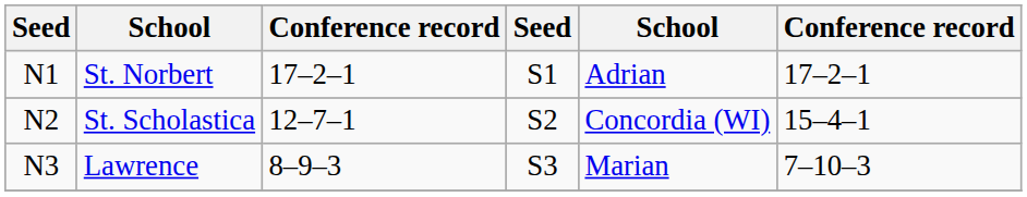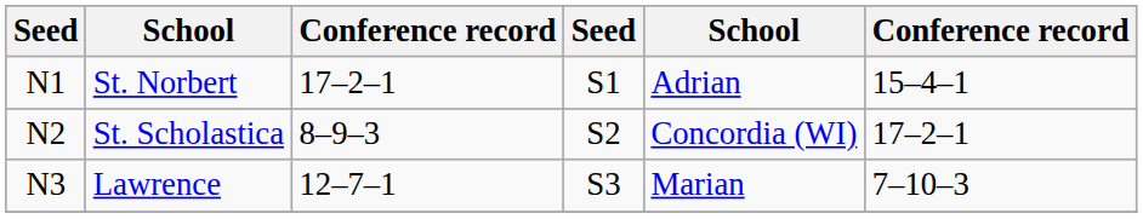St. Norbert | column 6: 17–2–1 -> 15–4–1
St. Scholastica | column 3: 12–7–1 -> 8–9–3
St. Scholastica | column 6: 15–4–1 -> 17–2–1
Lawrence | column 3: 8–9–3 -> 12–7–1
